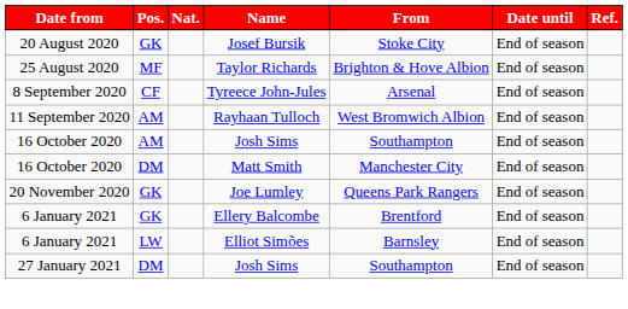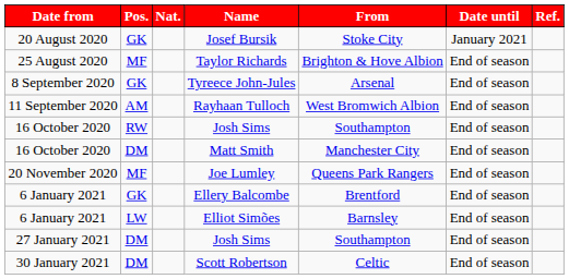Josef Bursik | Date until: End of season -> January 2021
Tyreece John-Jules | Pos.: CF -> GK
16 October 2020 / Josh Sims | Pos.: AM -> RW
Joe Lumley | Pos.: GK -> MF
+ row: 30 January 2021 | DM | Scott Robertson | Celtic | End of season
